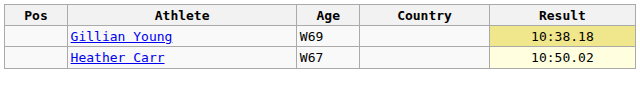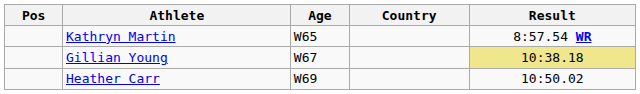+ row: Kathryn Martin | W65 | 8:57.54 WR
Gillian Young | Age: W69 -> W67
Heather Carr | Age: W67 -> W69
Heather Carr | Result: lightyellow background -> no background
